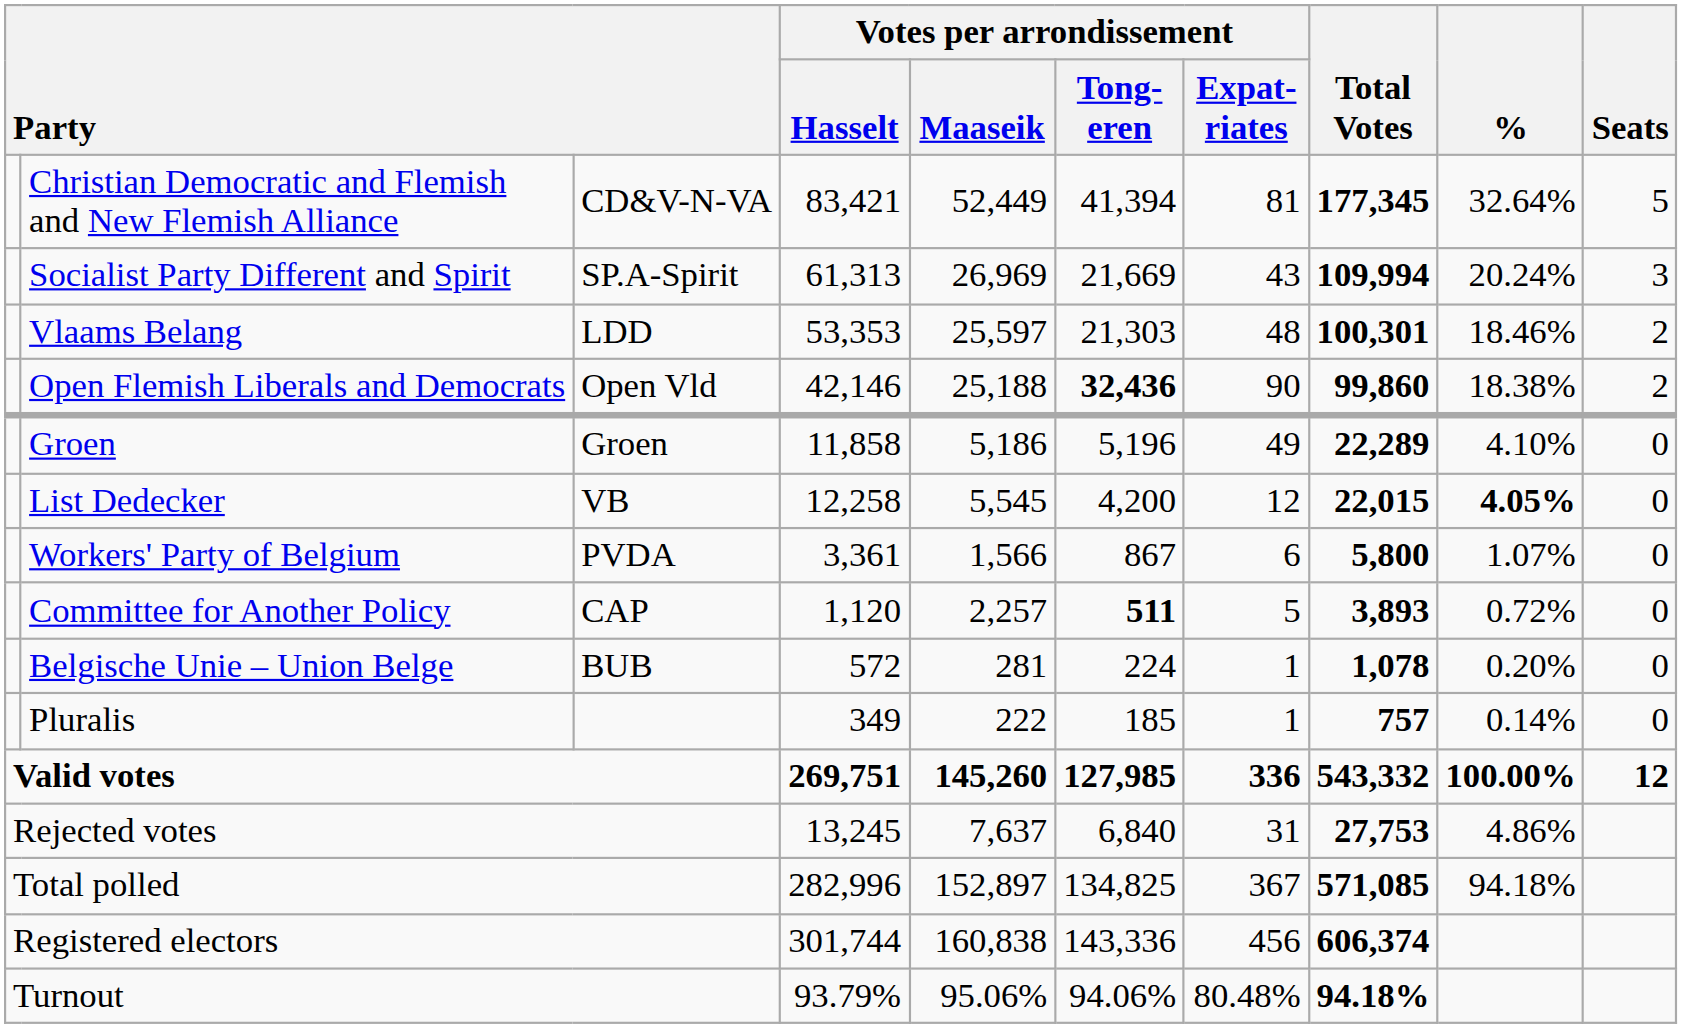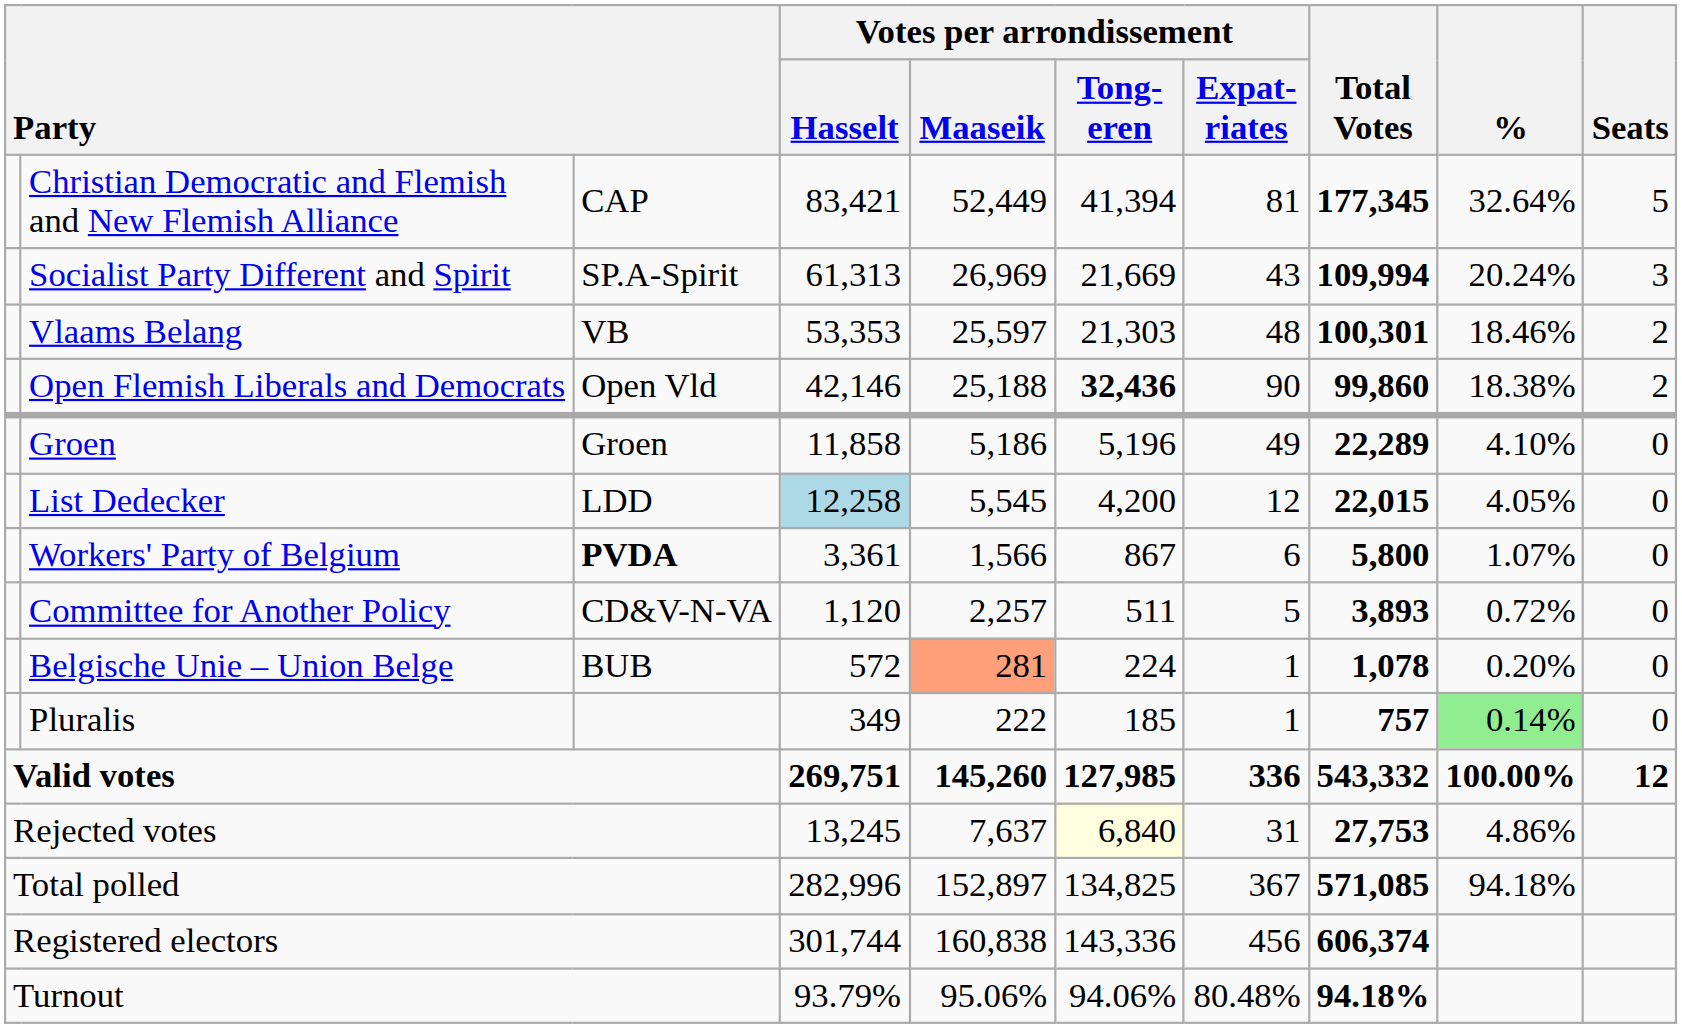Christian Democratic and Flemish and New Flemish Alliance | column 3: CD&V-N-VA -> CAP
Vlaams Belang | column 3: LDD -> VB
List Dedecker | column 3: VB -> LDD
List Dedecker | Votes per arrondissement / Hasselt: no background -> lightblue background
List Dedecker | %: bold -> normal
Workers' Party of Belgium | column 3: normal -> bold
Committee for Another Policy | column 3: CAP -> CD&V-N-VA
Committee for Another Policy | Votes per arrondissement / Tong- eren: bold -> normal
Belgische Unie – Union Belge | Votes per arrondissement / Maaseik: no background -> lightsalmon background
Pluralis | %: no background -> lightgreen background
Rejected votes | Votes per arrondissement / Tong- eren: no background -> lightyellow background
